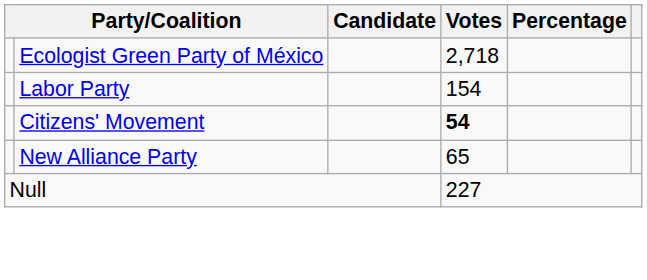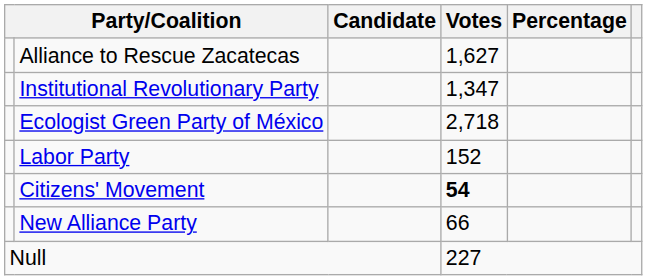+ row: Alliance to Rescue Zacatecas | 1,627
+ row: Institutional Revolutionary Party | 1,347
Labor Party | Votes: 154 -> 152
New Alliance Party | Votes: 65 -> 66
